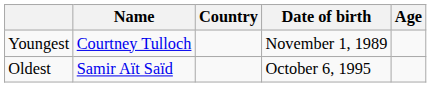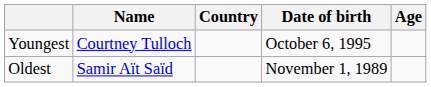Youngest | Date of birth: November 1, 1989 -> October 6, 1995
Oldest | Date of birth: October 6, 1995 -> November 1, 1989
